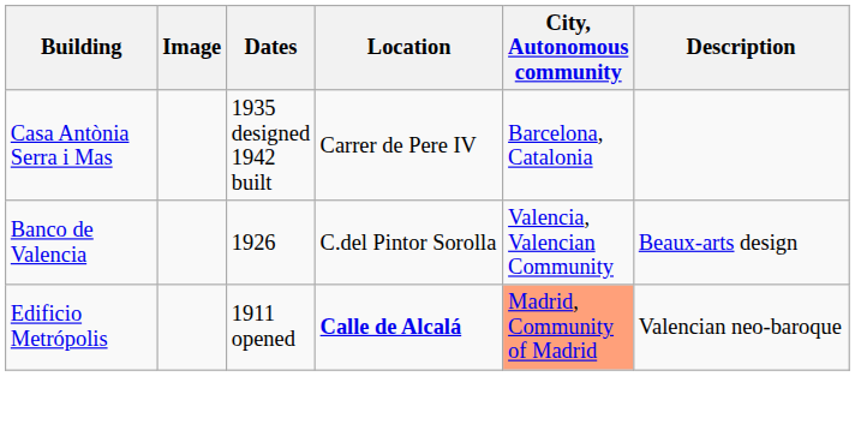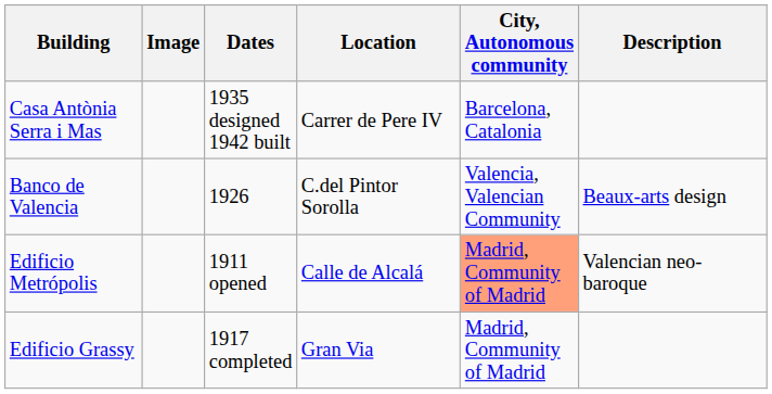Edificio Metrópolis | Location: bold -> normal
+ row: Edificio Grassy | 1917 completed | Gran Via | Madrid, Community of Madrid
